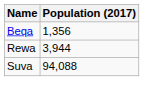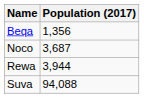+ row: Noco | 3,687
